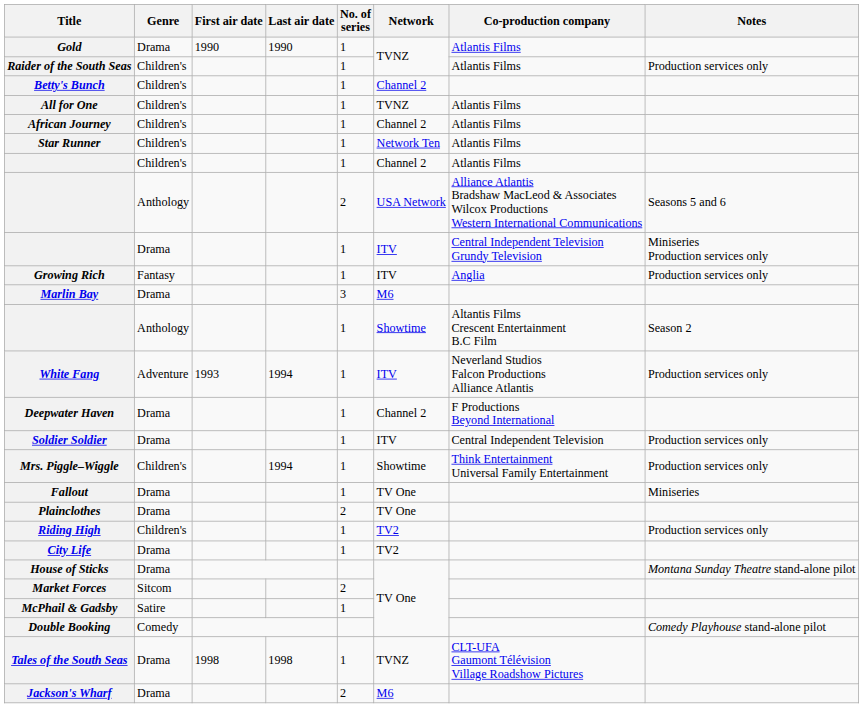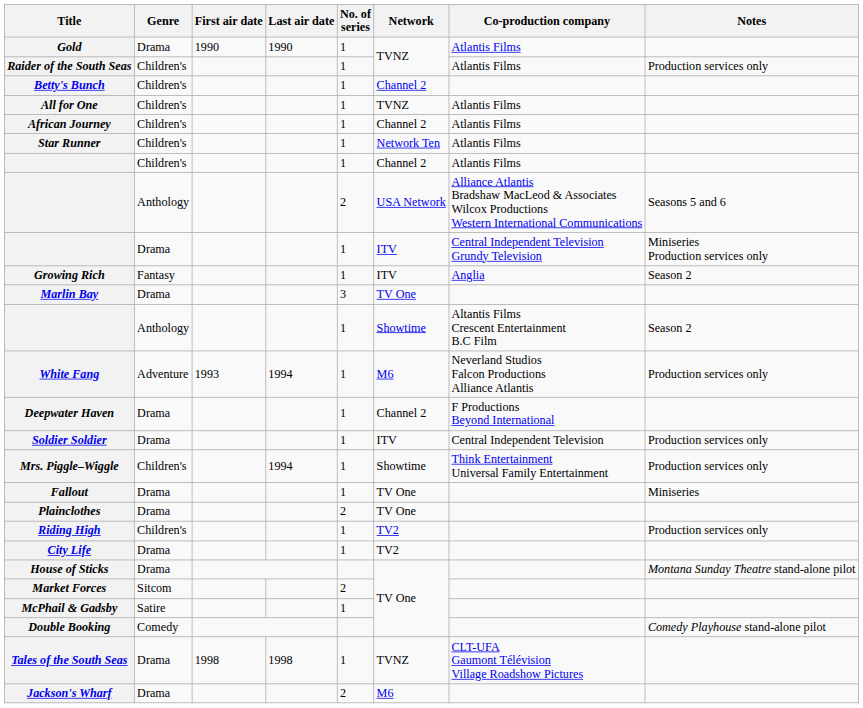Growing Rich | Notes: Production services only -> Season 2
Marlin Bay | Network: M6 -> TV One
White Fang | Network: ITV -> M6
